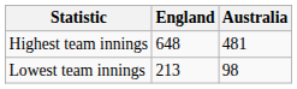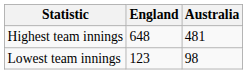Lowest team innings | England: 213 -> 123
